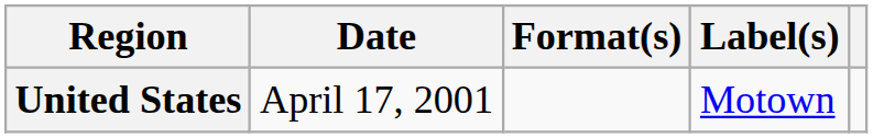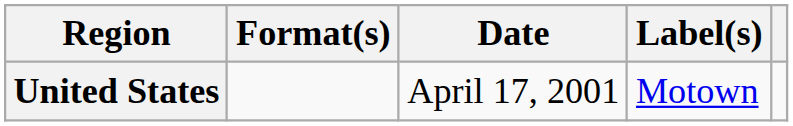columns swapped: Date <-> Format(s)
